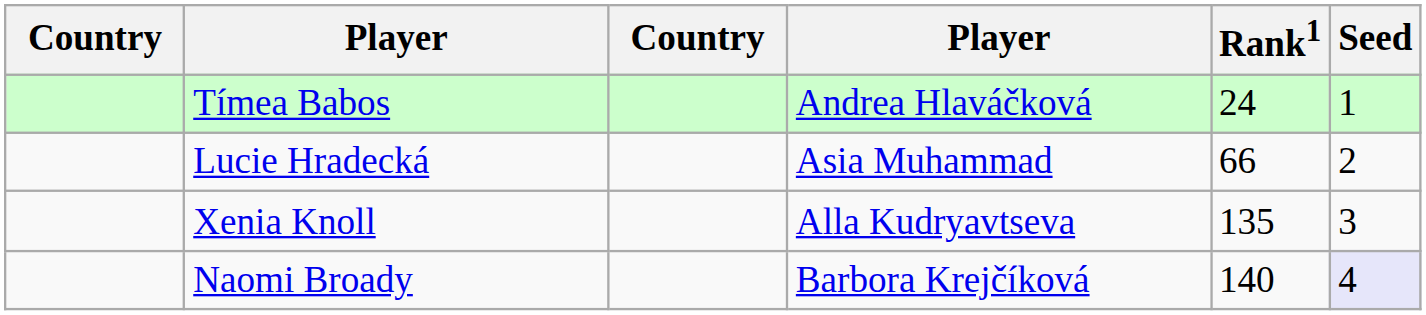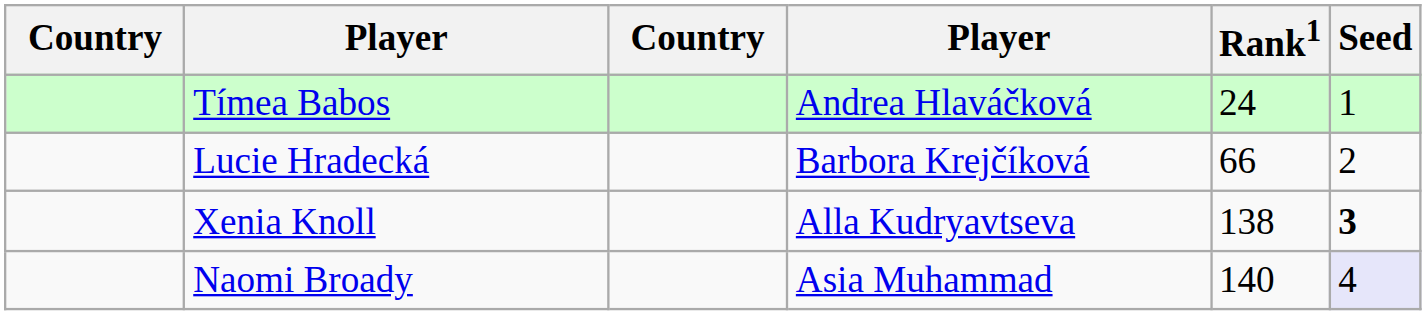Lucie Hradecká | column 4: Asia Muhammad -> Barbora Krejčíková
Xenia Knoll | Rank1: 135 -> 138
Xenia Knoll | Seed: normal -> bold
Naomi Broady | column 4: Barbora Krejčíková -> Asia Muhammad
